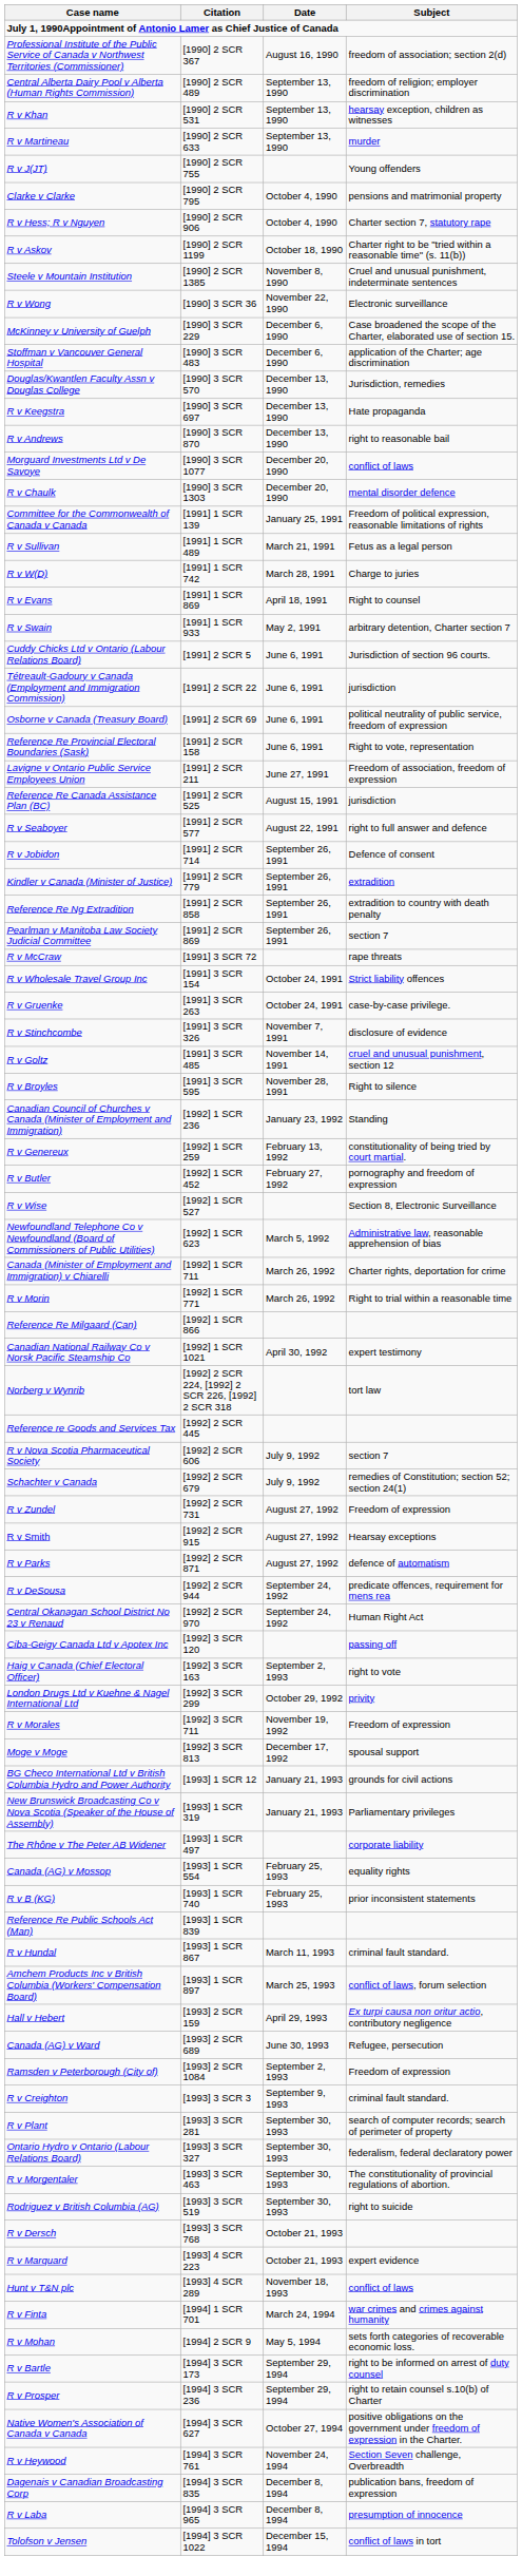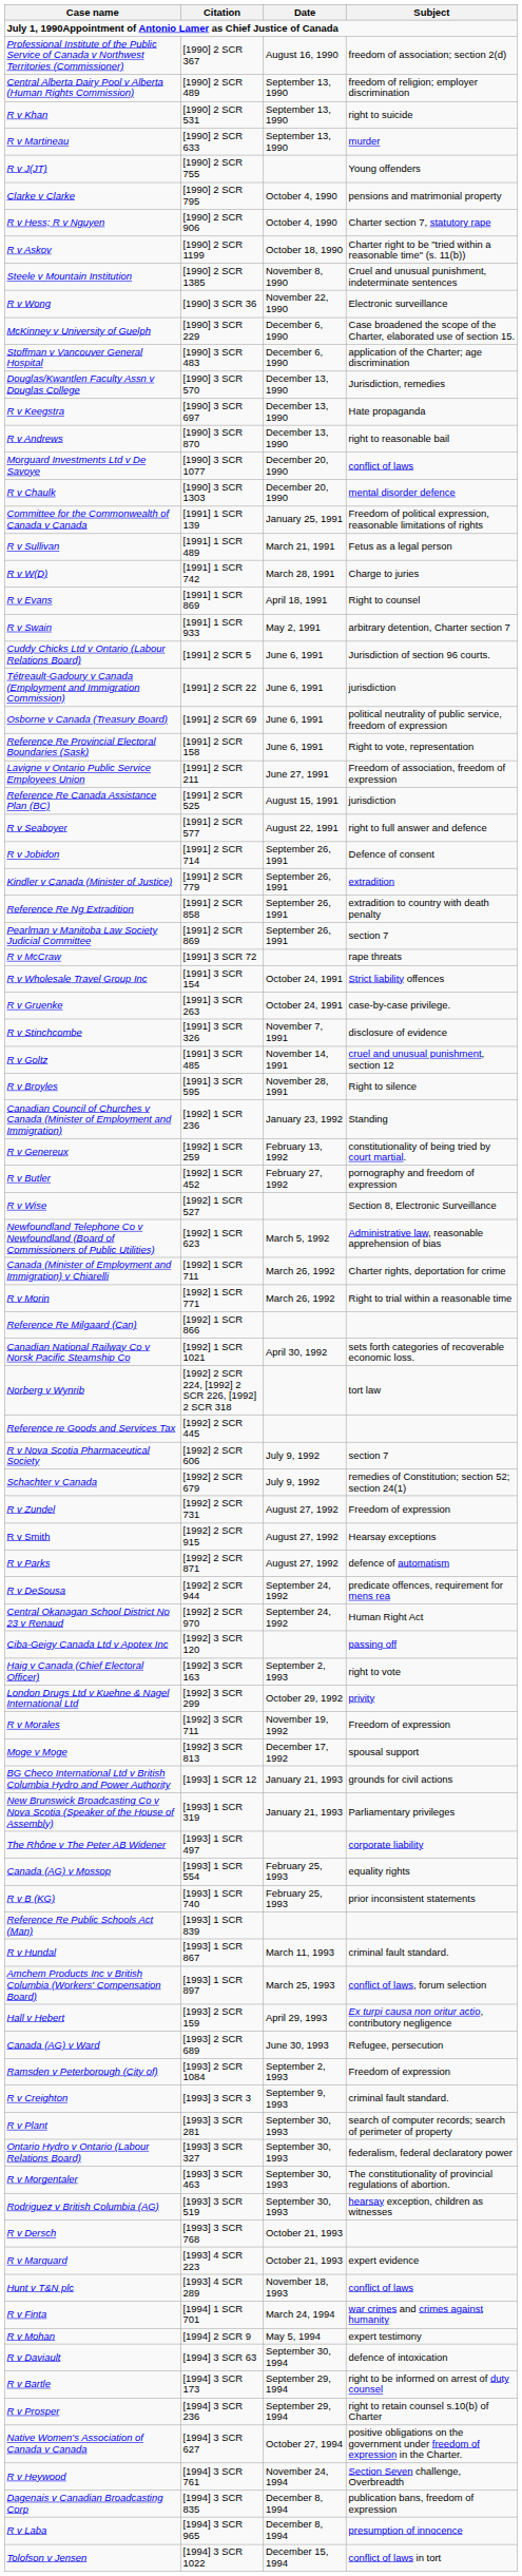R v Khan | Subject: hearsay exception, children as witnesses -> right to suicide
Canadian National Railway Co v Norsk Pacific Steamship Co | Subject: expert testimony -> sets forth categories of recoverable economic loss.
Rodriguez v British Columbia (AG) | Subject: right to suicide -> hearsay exception, children as witnesses
R v Mohan | Subject: sets forth categories of recoverable economic loss. -> expert testimony
+ row: R v Daviault | [1994] 3 SCR 63 | September 30, 1994 | defence of intoxication
